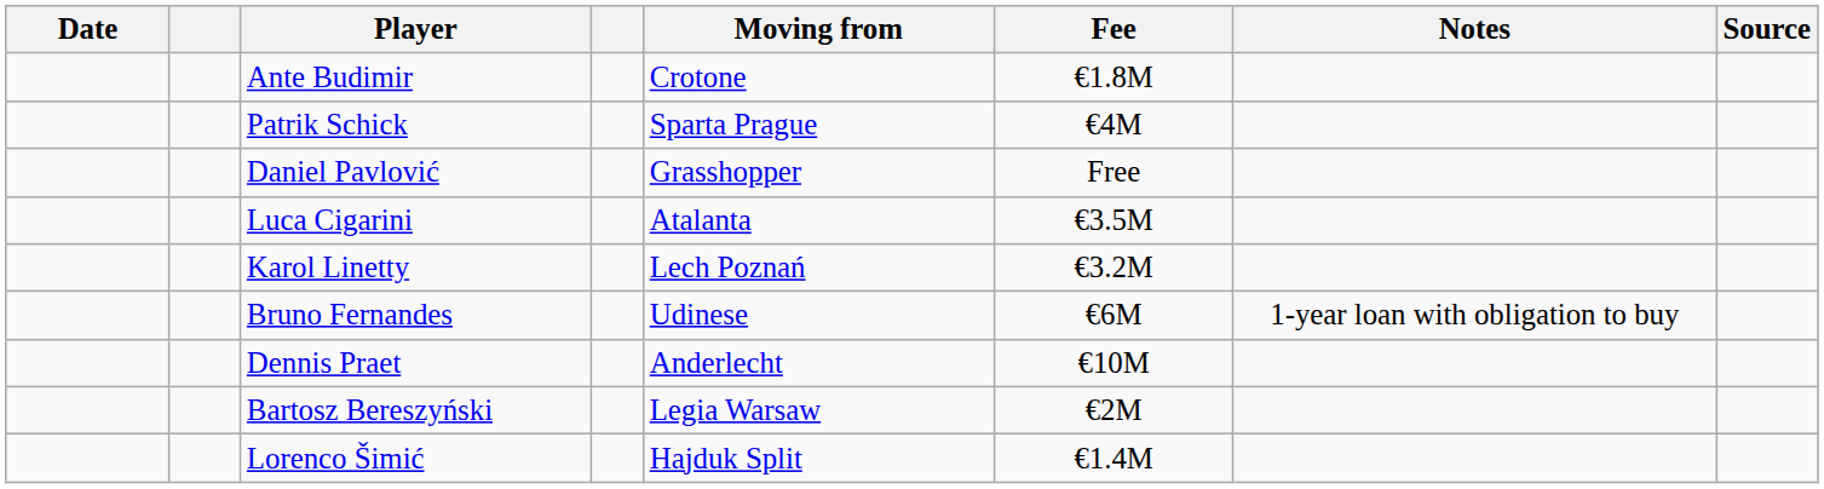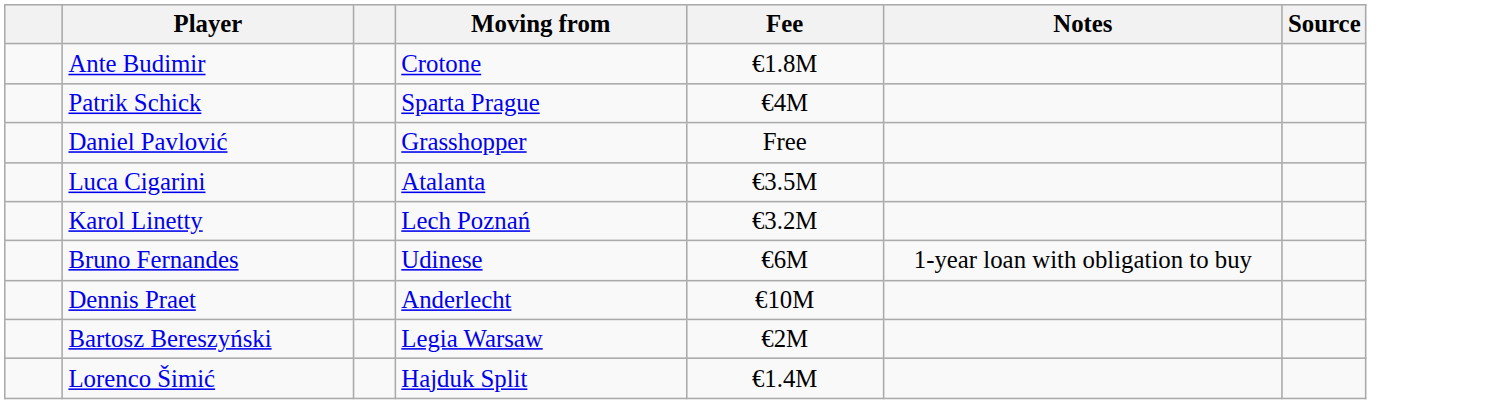- column: Date
